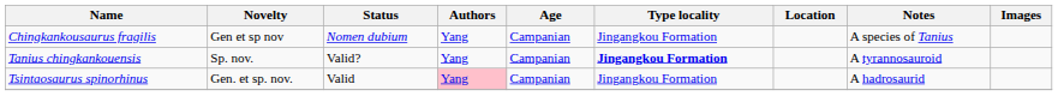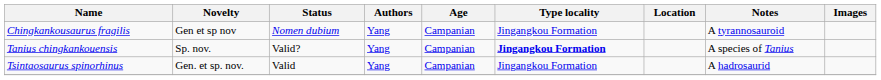Chingkankousaurus fragilis | Notes: A species of Tanius -> A tyrannosauroid
Tanius chingkankouensis | Notes: A tyrannosauroid -> A species of Tanius
Tsintaosaurus spinorhinus | Authors: pink background -> no background
